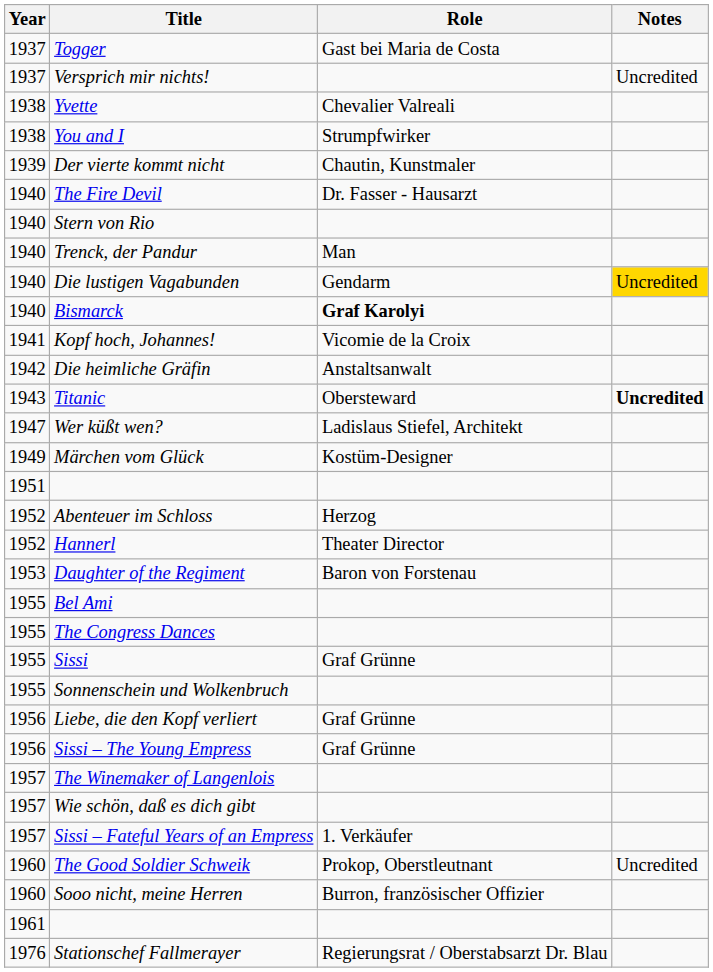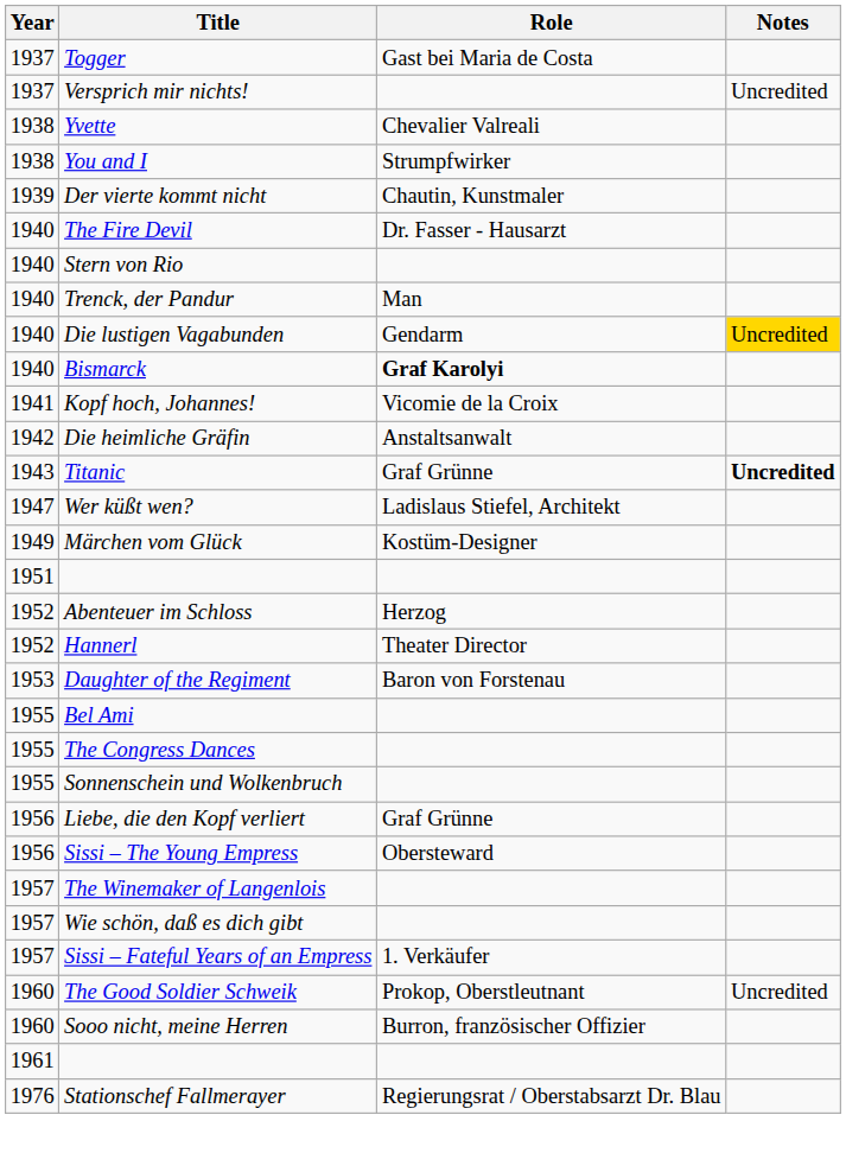Titanic | Role: Obersteward -> Graf Grünne
- row: 1955 | Sissi | Graf Grünne
Sissi – The Young Empress | Role: Graf Grünne -> Obersteward
